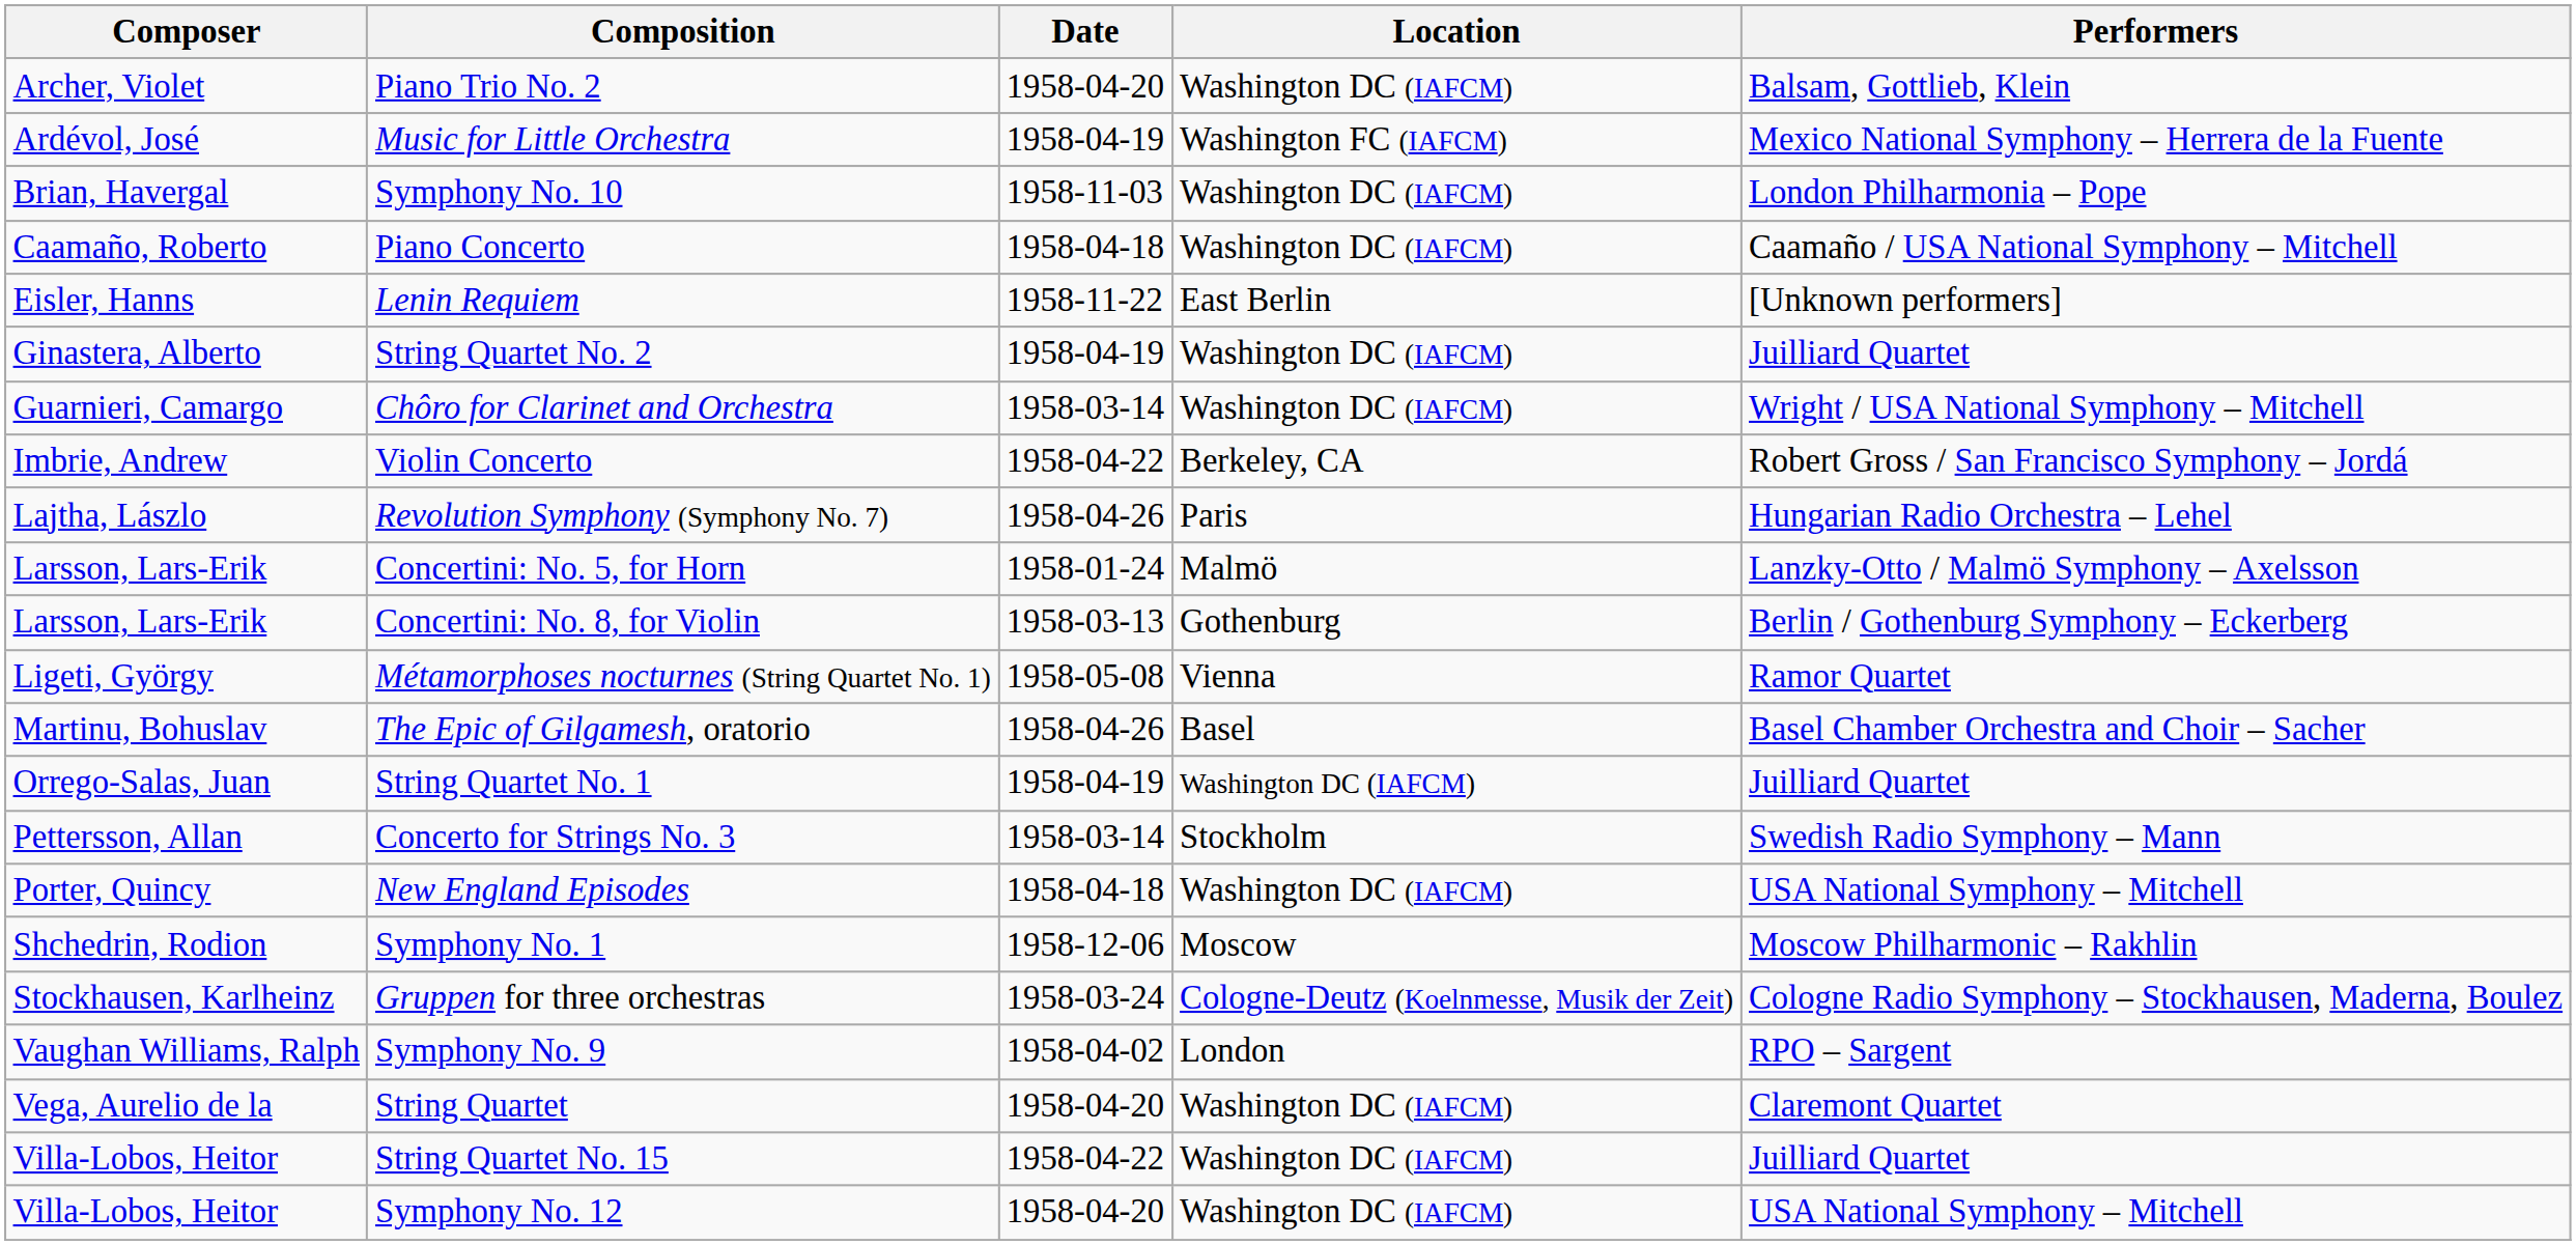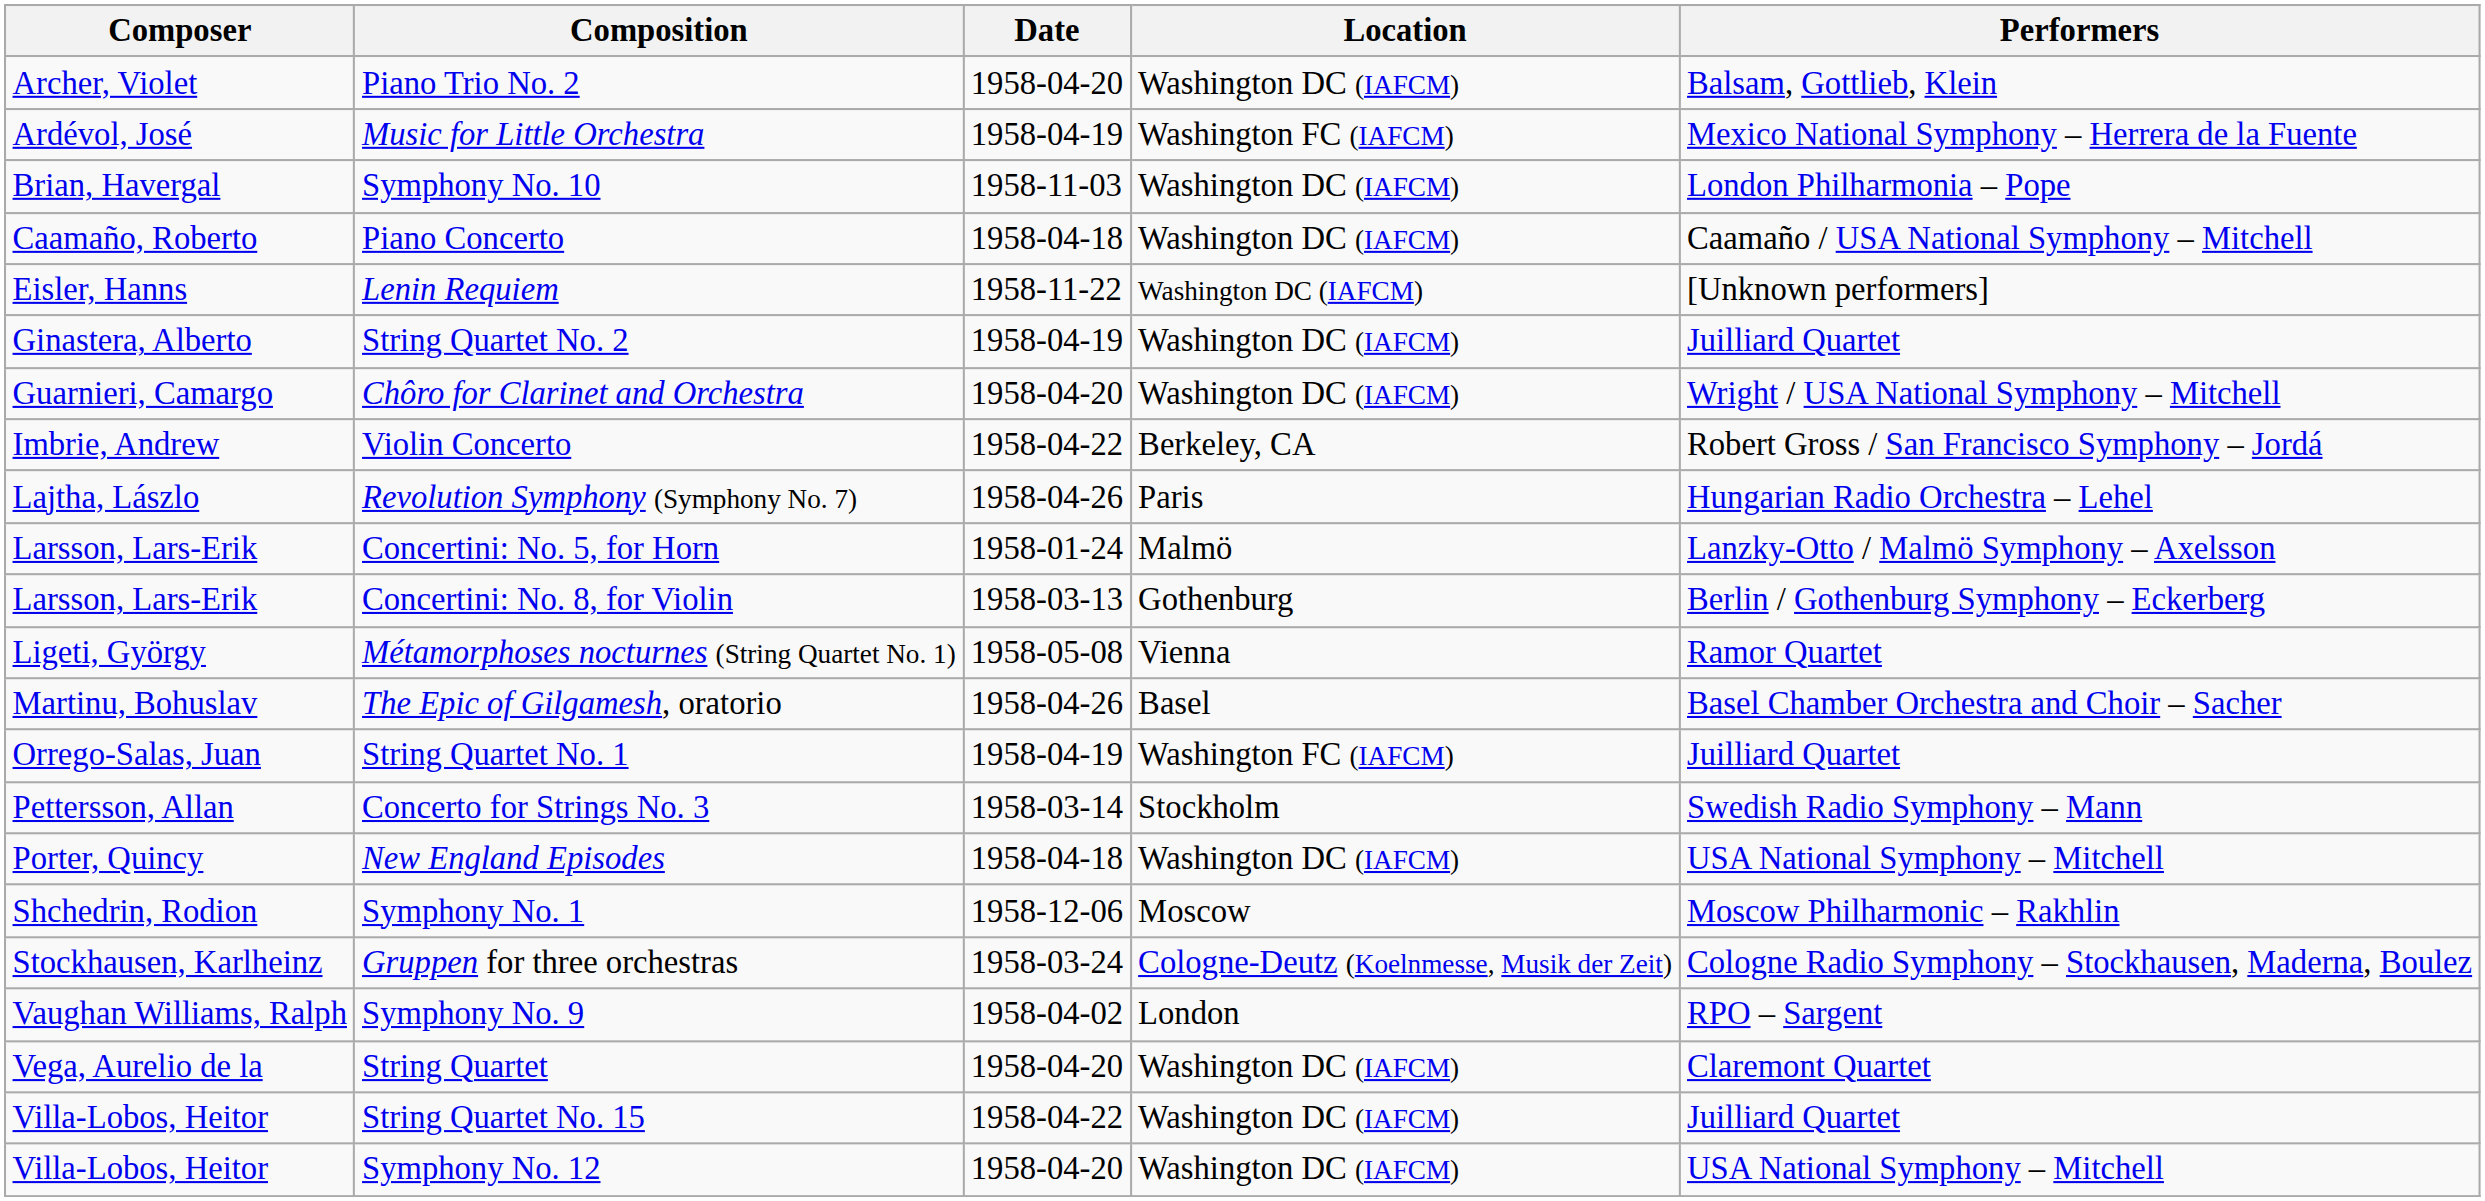Lenin Requiem | Location: East Berlin -> Washington DC (IAFCM)
Chôro for Clarinet and Orchestra | Date: 1958-03-14 -> 1958-04-20
String Quartet No. 1 | Location: Washington DC (IAFCM) -> Washington FC (IAFCM)
